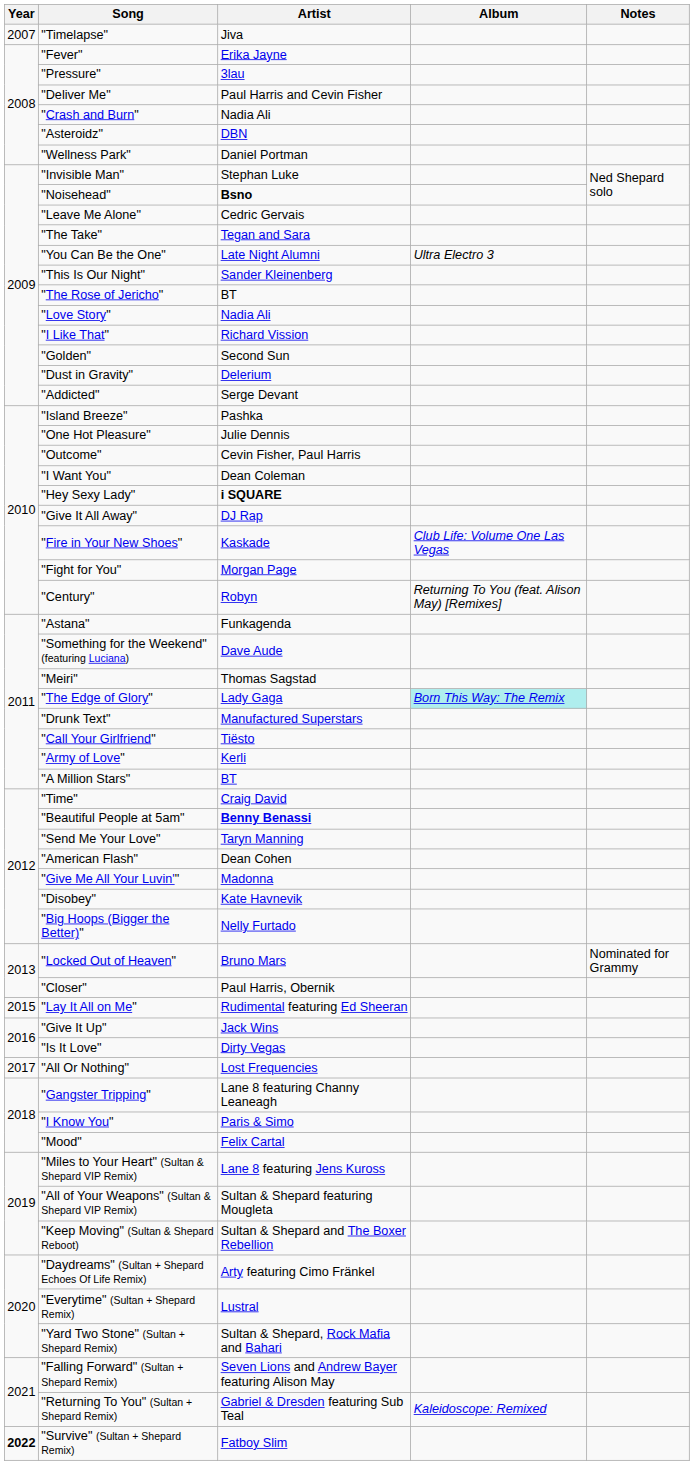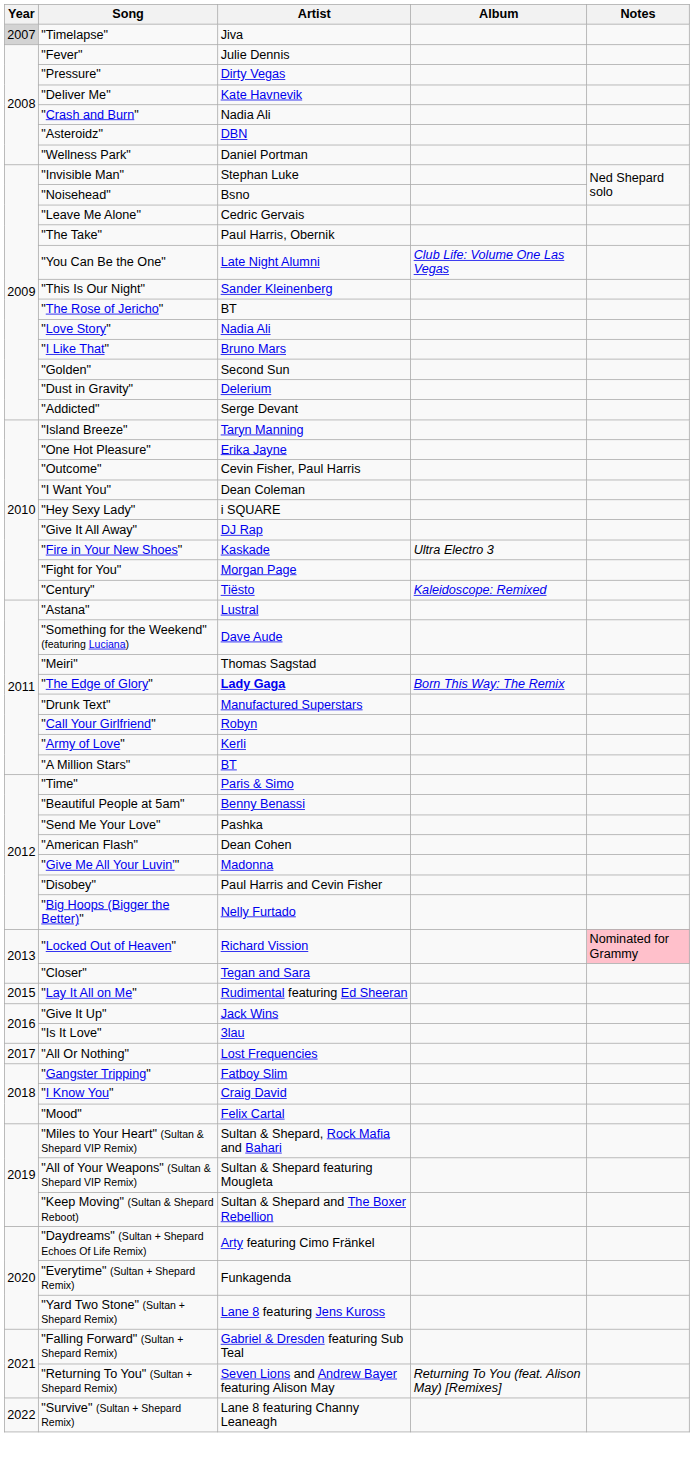"Timelapse" | Year: no background -> lightgrey background
"Fever" | Artist: Erika Jayne -> Julie Dennis
"Pressure" | Artist: 3lau -> Dirty Vegas
"Deliver Me" | Artist: Paul Harris and Cevin Fisher -> Kate Havnevik
"Noisehead" | Artist: bold -> normal
"The Take" | Artist: Tegan and Sara -> Paul Harris, Obernik
"You Can Be the One" | Album: Ultra Electro 3 -> Club Life: Volume One Las Vegas
"I Like That" | Artist: Richard Vission -> Bruno Mars
"Island Breeze" | Artist: Pashka -> Taryn Manning
"One Hot Pleasure" | Artist: Julie Dennis -> Erika Jayne
"Hey Sexy Lady" | Artist: bold -> normal
"Fire in Your New Shoes" | Album: Club Life: Volume One Las Vegas -> Ultra Electro 3
"Century" | Artist: Robyn -> Tiësto
"Century" | Album: Returning To You (feat. Alison May) [Remixes] -> Kaleidoscope: Remixed
"Astana" | Artist: Funkagenda -> Lustral
"The Edge of Glory" | Artist: normal -> bold
"The Edge of Glory" | Album: paleturquoise background -> no background
"Call Your Girlfriend" | Artist: Tiësto -> Robyn
"Time" | Artist: Craig David -> Paris & Simo
"Beautiful People at 5am" | Artist: bold -> normal
"Send Me Your Love" | Artist: Taryn Manning -> Pashka
"Disobey" | Artist: Kate Havnevik -> Paul Harris and Cevin Fisher
"Locked Out of Heaven" | Artist: Bruno Mars -> Richard Vission
"Locked Out of Heaven" | Notes: no background -> pink background
"Closer" | Artist: Paul Harris, Obernik -> Tegan and Sara
"Is It Love" | Artist: Dirty Vegas -> 3lau
"Gangster Tripping" | Artist: Lane 8 featuring Channy Leaneagh -> Fatboy Slim
"I Know You" | Artist: Paris & Simo -> Craig David
"Miles to Your Heart" (Sultan & Shepard VIP Remix) | Artist: Lane 8 featuring Jens Kuross -> Sultan & Shepard, Rock Mafia and Bahari
"Everytime" (Sultan + Shepard Remix) | Artist: Lustral -> Funkagenda
"Yard Two Stone" (Sultan + Shepard Remix) | Artist: Sultan & Shepard, Rock Mafia and Bahari -> Lane 8 featuring Jens Kuross
"Falling Forward" (Sultan + Shepard Remix) | Artist: Seven Lions and Andrew Bayer featuring Alison May -> Gabriel & Dresden featuring Sub Teal
"Returning To You" (Sultan + Shepard Remix) | Artist: Gabriel & Dresden featuring Sub Teal -> Seven Lions and Andrew Bayer featuring Alison May
"Returning To You" (Sultan + Shepard Remix) | Album: Kaleidoscope: Remixed -> Returning To You (feat. Alison May) [Remixes]
"Survive" (Sultan + Shepard Remix) | Year: bold -> normal
"Survive" (Sultan + Shepard Remix) | Artist: Fatboy Slim -> Lane 8 featuring Channy Leaneagh
